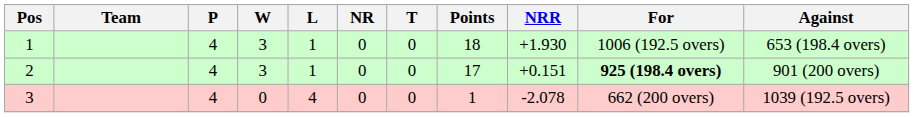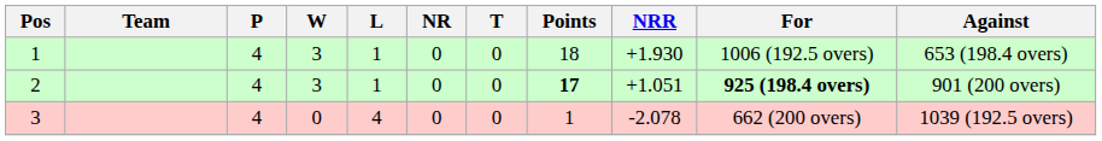2 | Points: normal -> bold
2 | NRR: +0.151 -> +1.051
